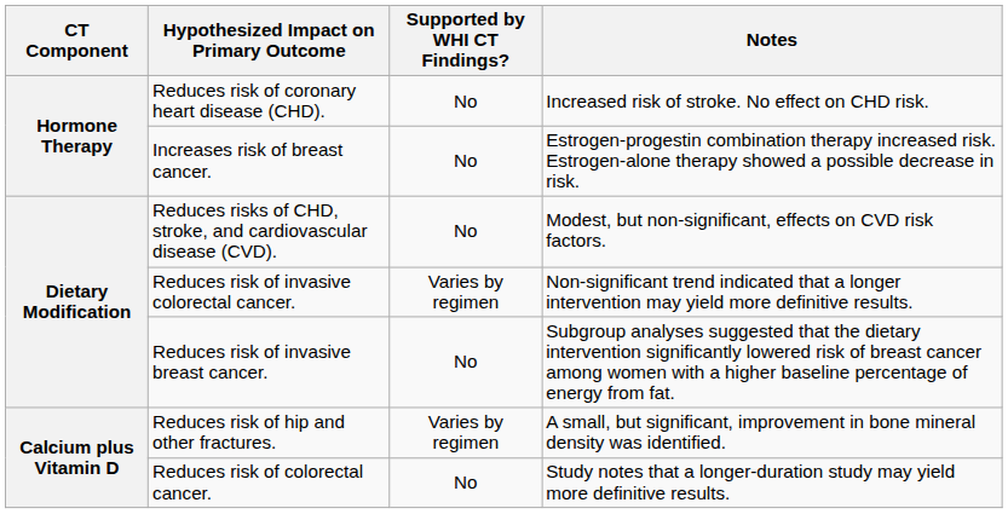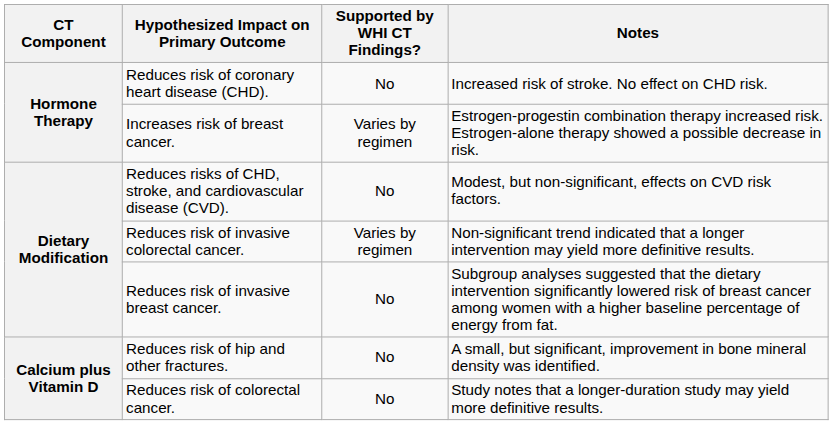Increases risk of breast cancer. | Supported by WHI CT Findings?: No -> Varies by regimen
Reduces risk of hip and other fractures. | Supported by WHI CT Findings?: Varies by regimen -> No
